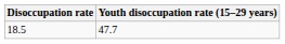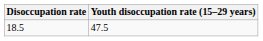18.5 | Youth disoccupation rate (15–29 years): 47.7 -> 47.5
